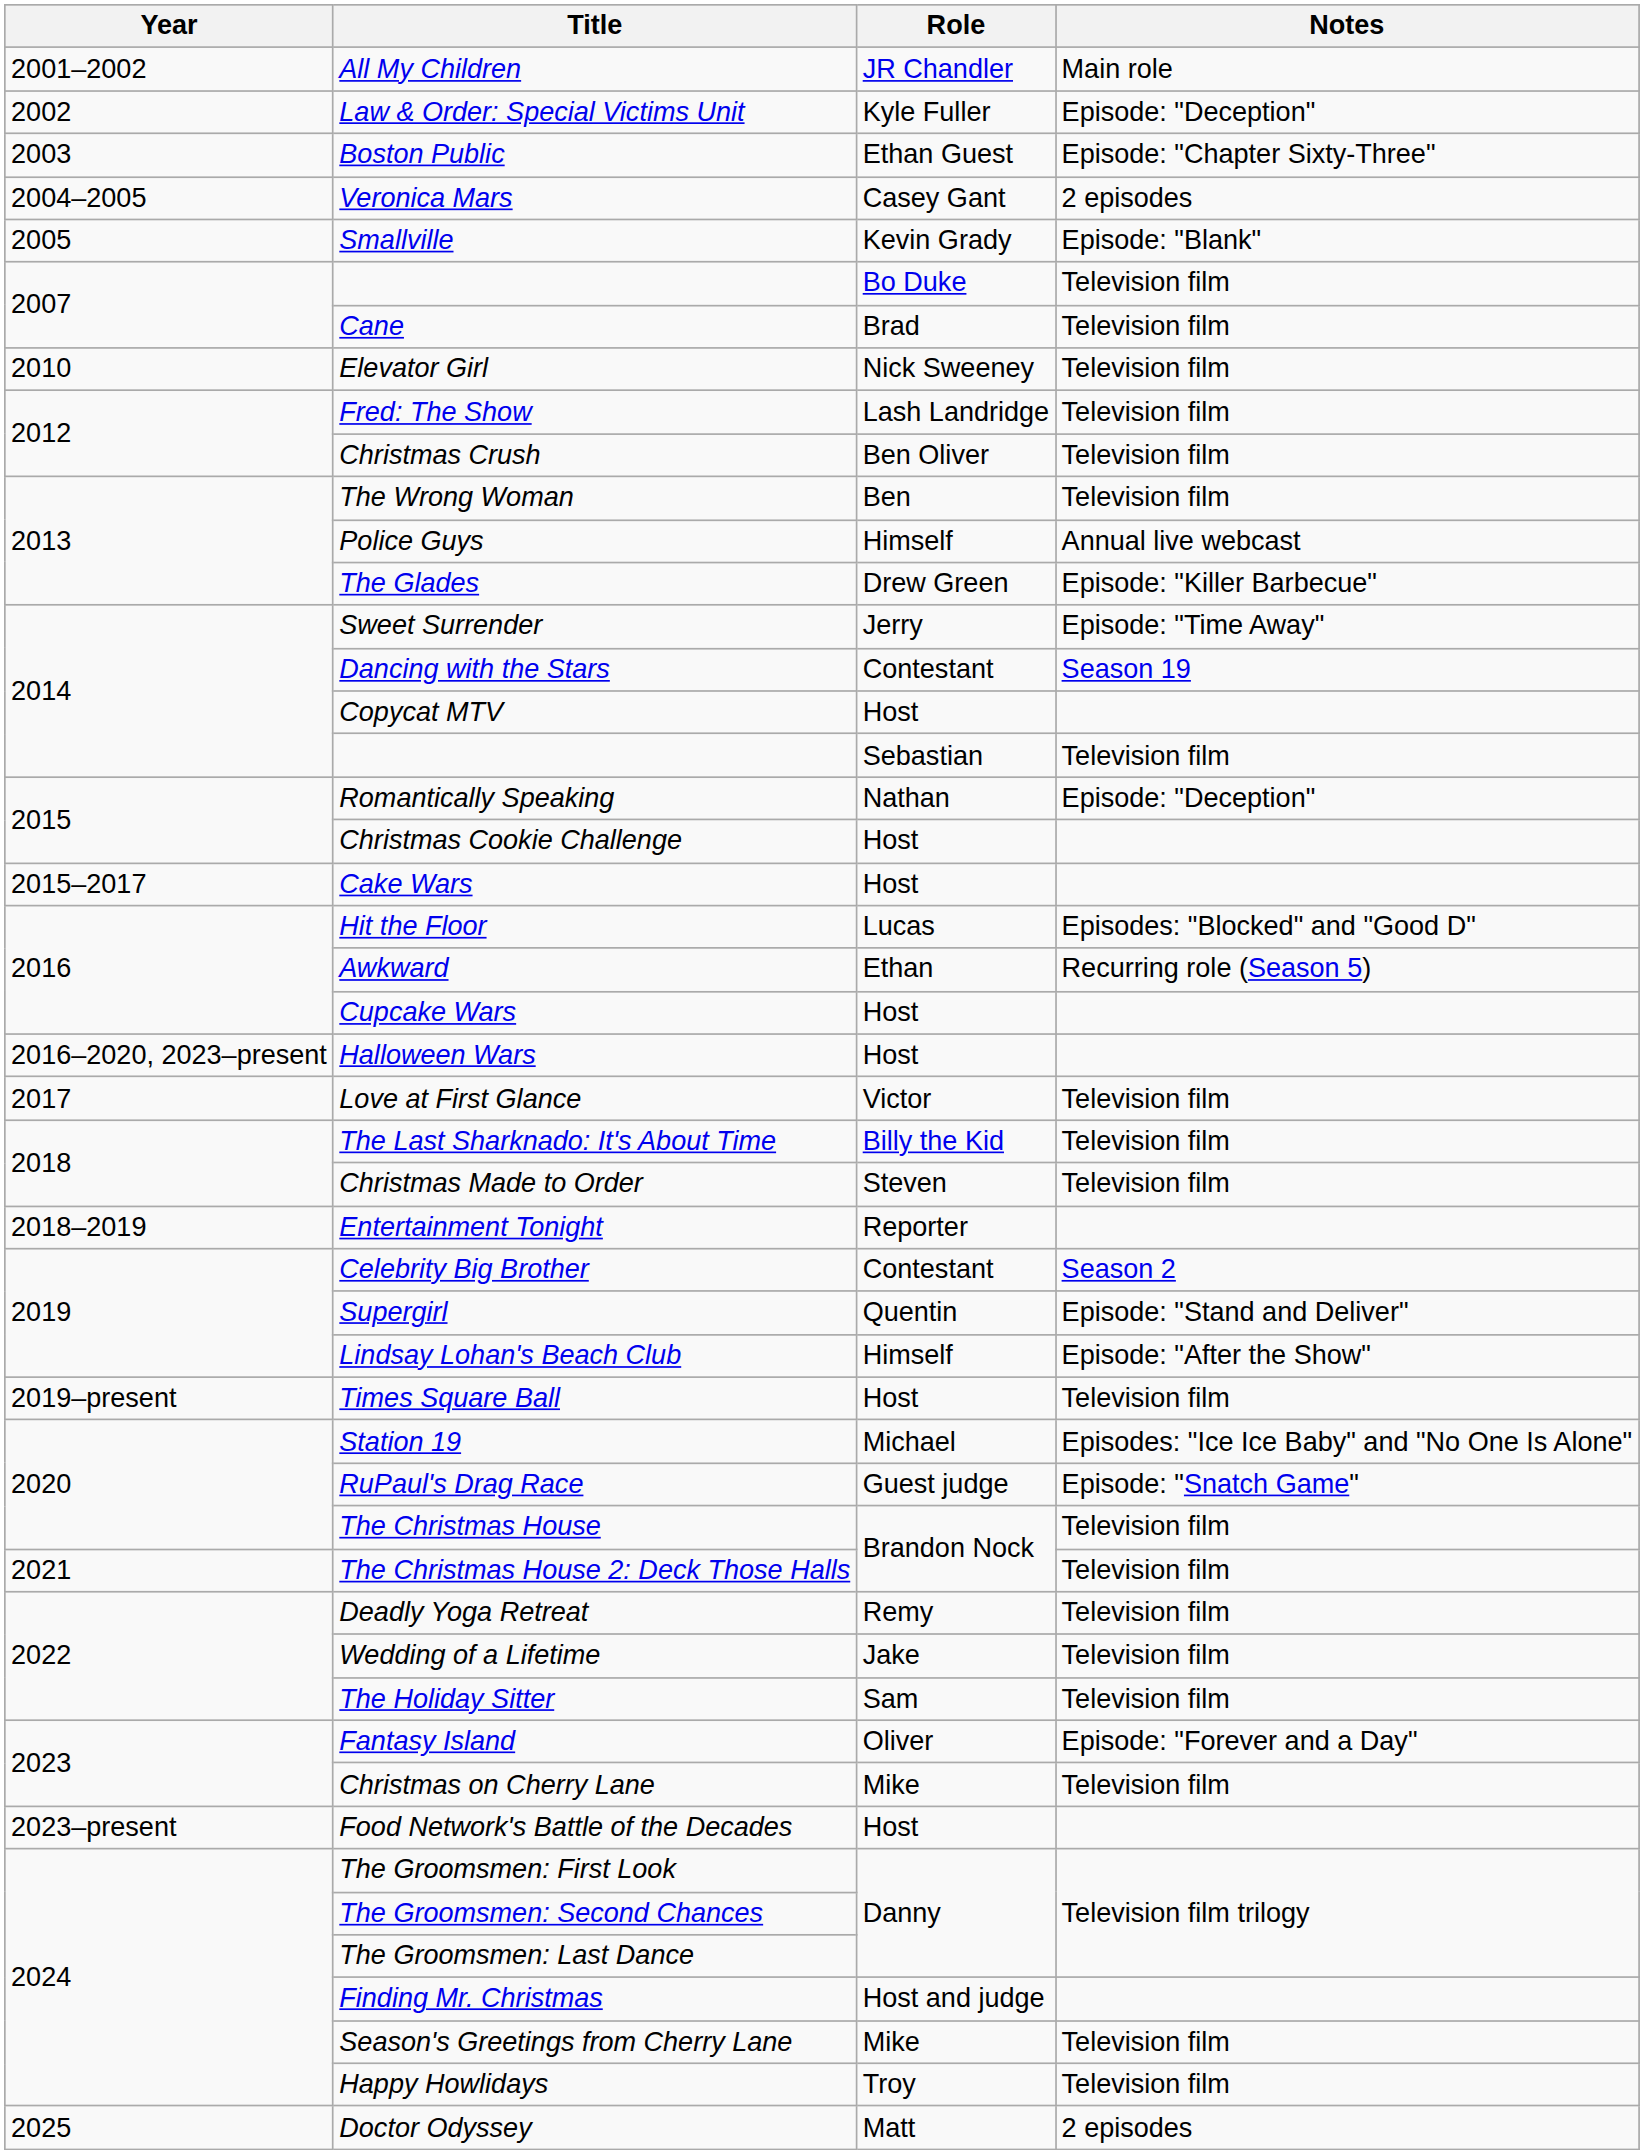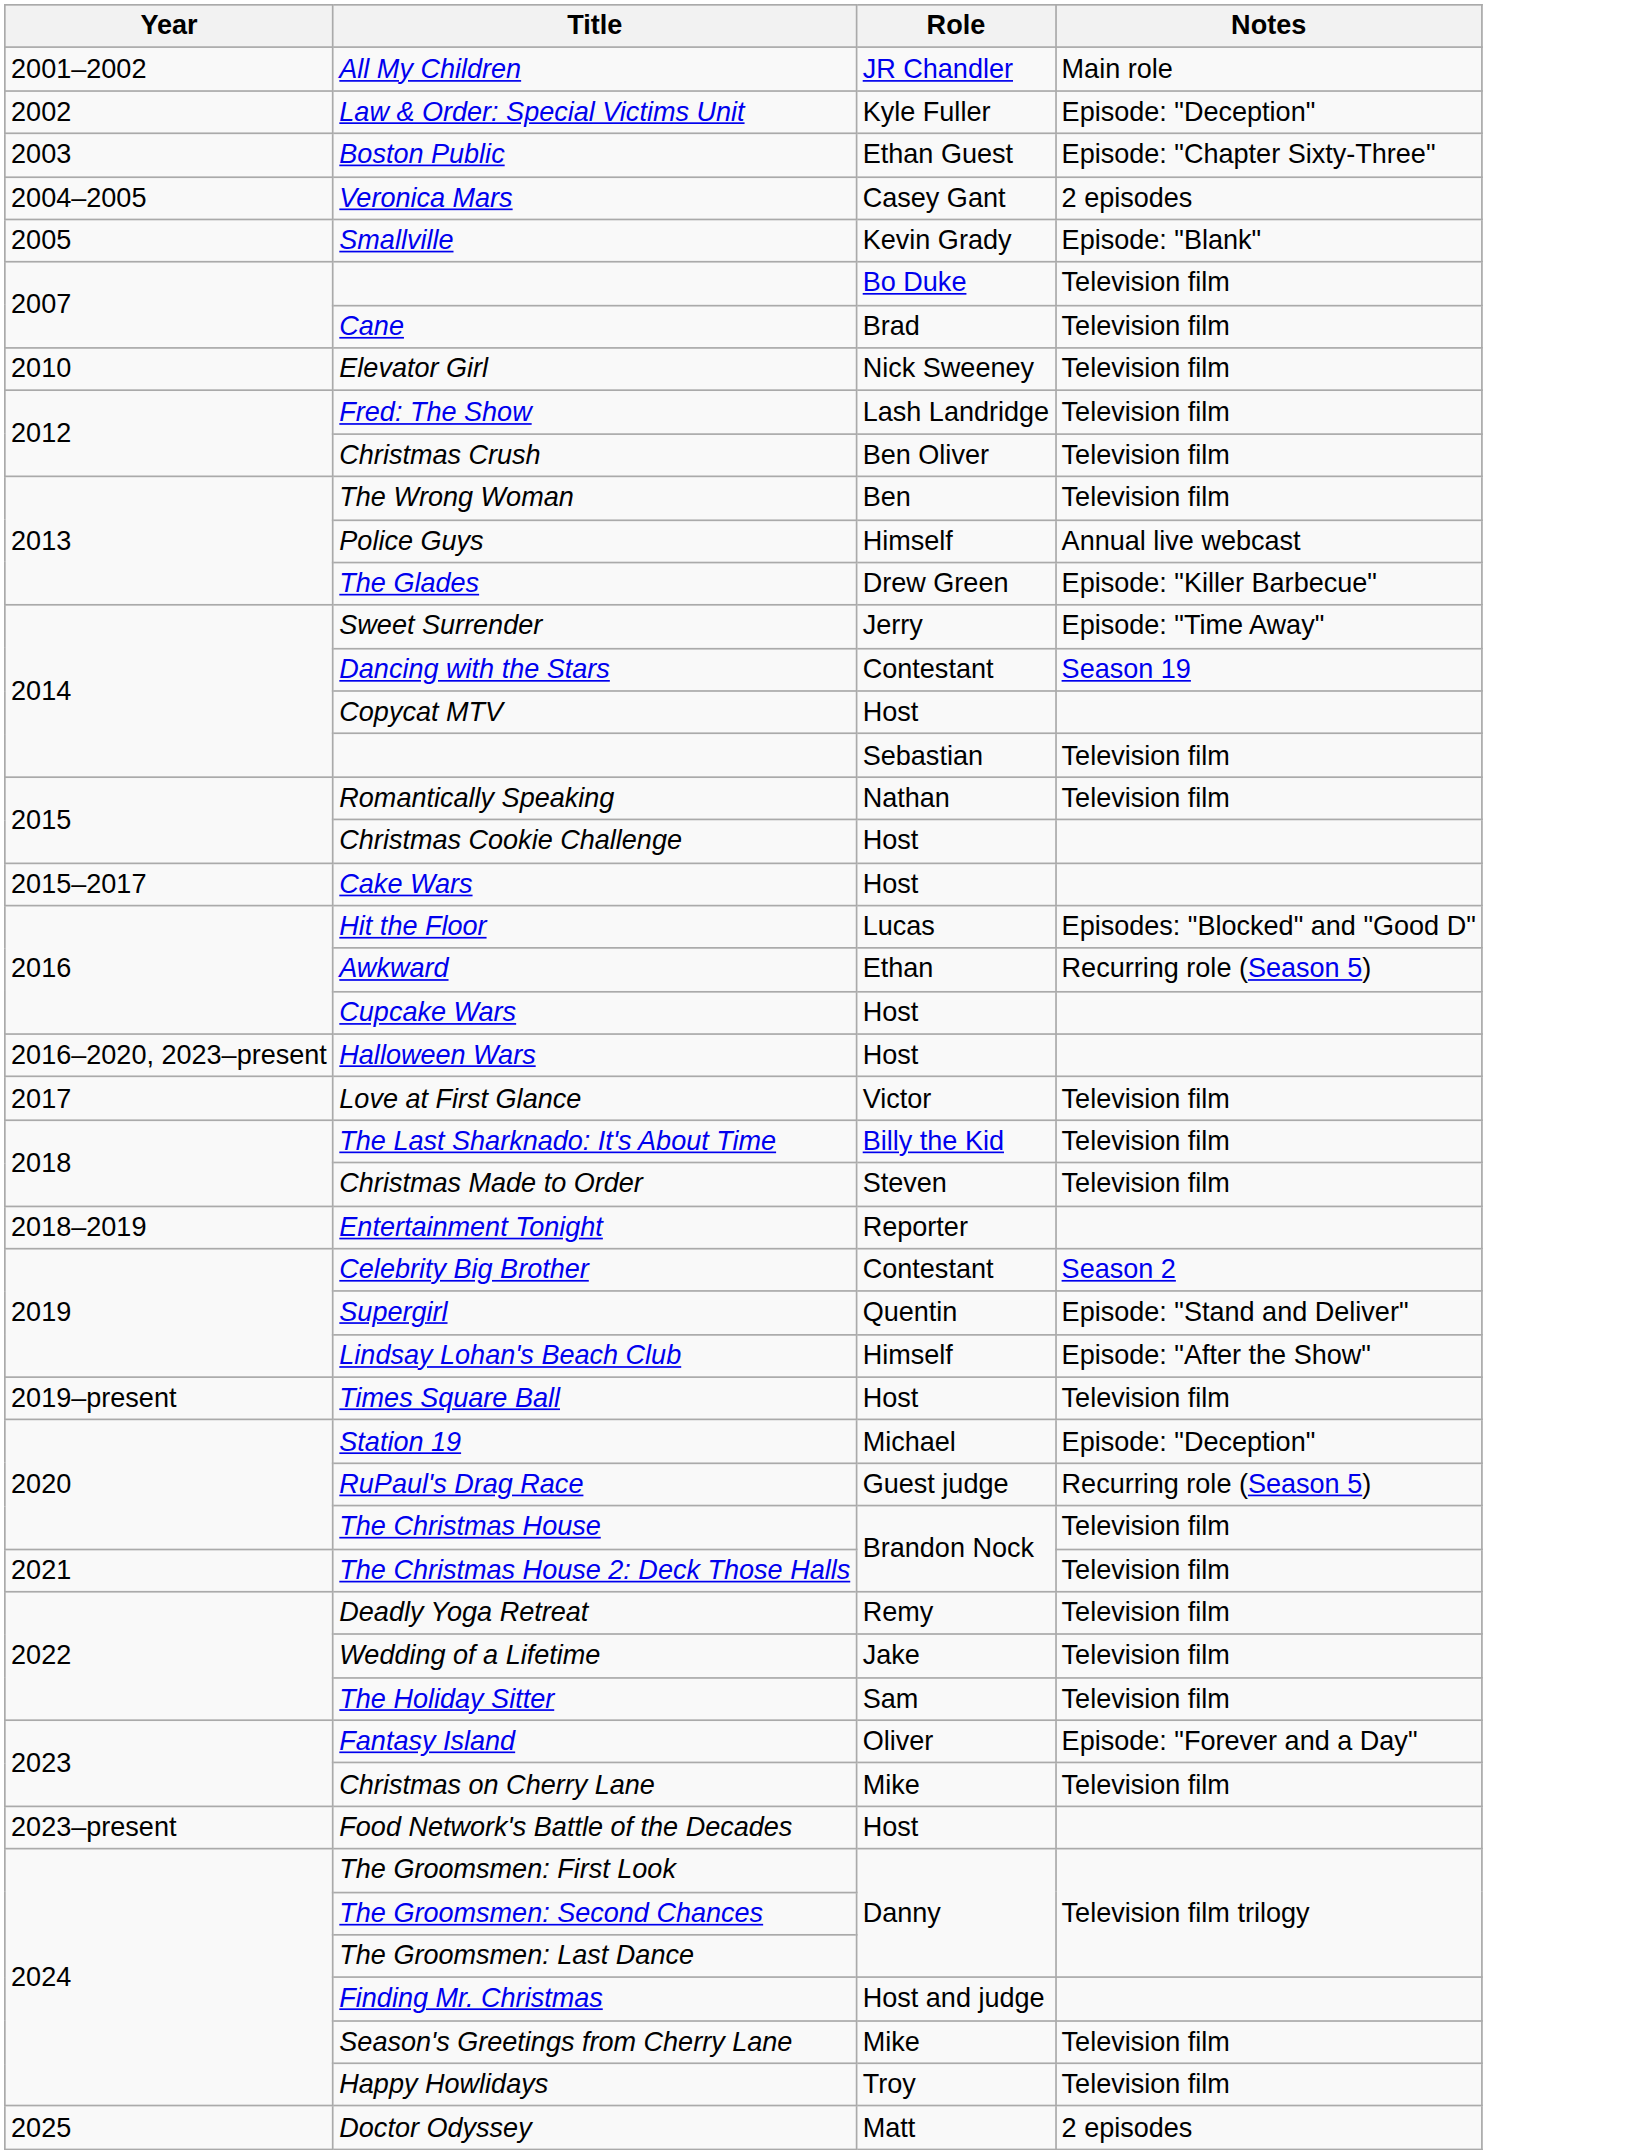Romantically Speaking | Notes: Episode: "Deception" -> Television film
Station 19 | Notes: Episodes: "Ice Ice Baby" and "No One Is Alone" -> Episode: "Deception"
RuPaul's Drag Race | Notes: Episode: "Snatch Game" -> Recurring role (Season 5)
